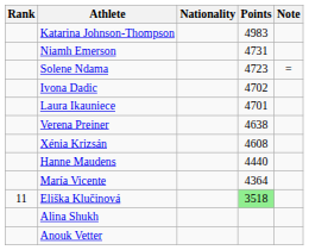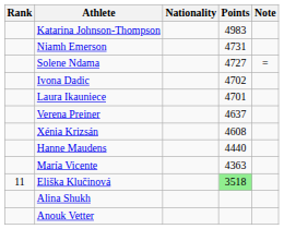Solene Ndama | Points: 4723 -> 4727
Verena Preiner | Points: 4638 -> 4637
María Vicente | Points: 4364 -> 4363
